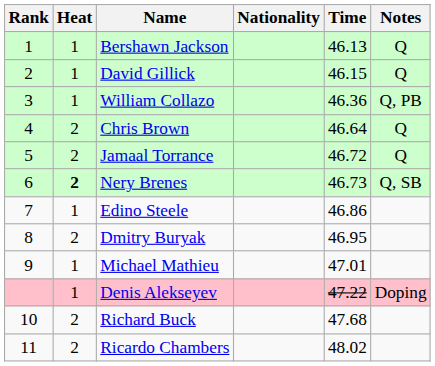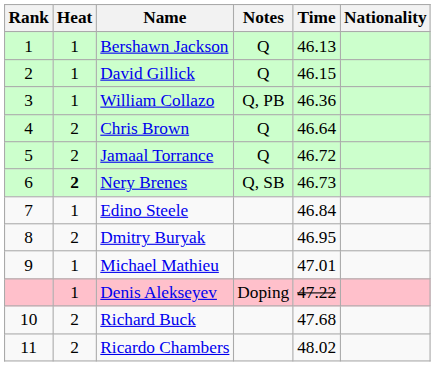columns swapped: Nationality <-> Notes
Edino Steele | Time: 46.86 -> 46.84
